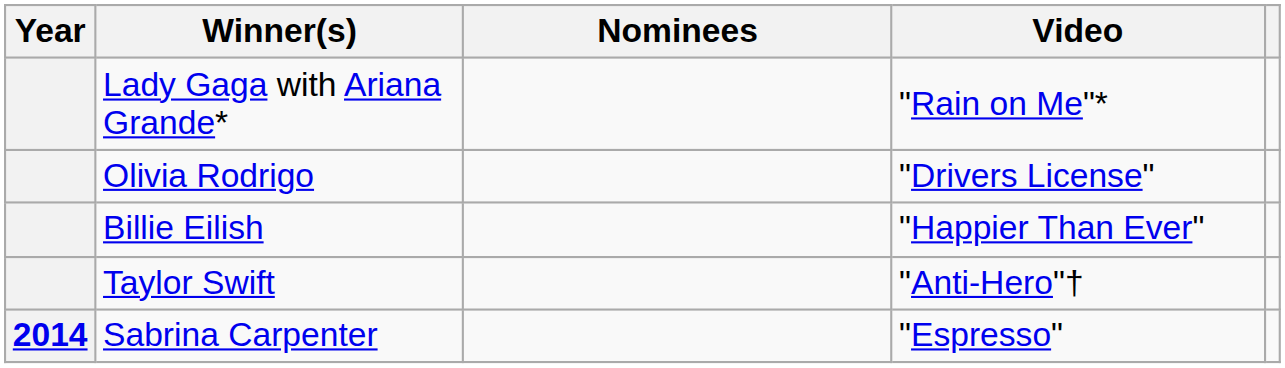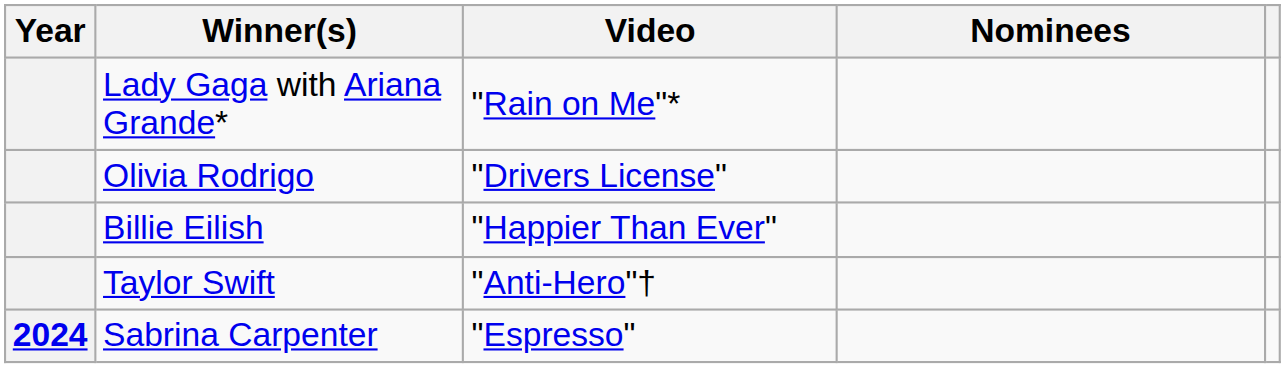columns swapped: Video <-> Nominees
Sabrina Carpenter | Year: 2014 -> 2024
